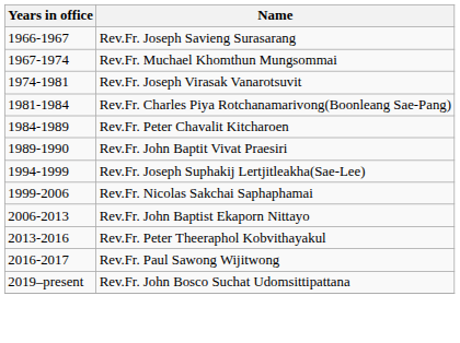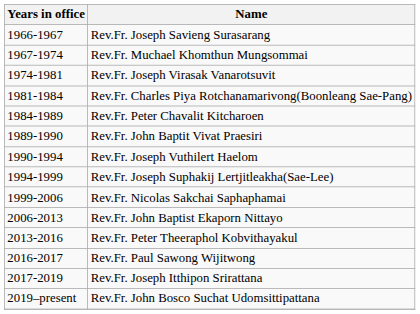+ row: 1990-1994 | Rev.Fr. Joseph Vuthilert Haelom
+ row: 2017-2019 | Rev.Fr. Joseph Itthipon Srirattana
